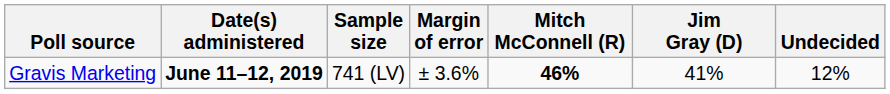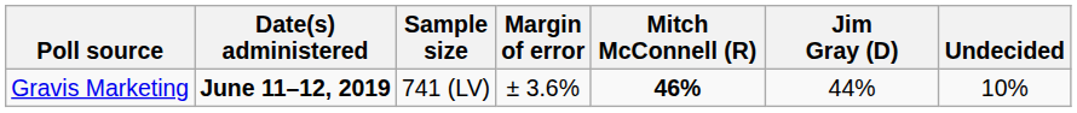Gravis Marketing | Jim Gray (D): 41% -> 44%
Gravis Marketing | Undecided: 12% -> 10%
